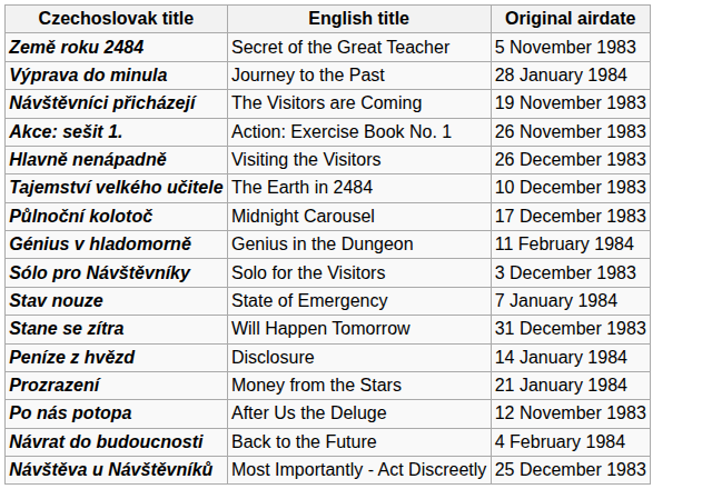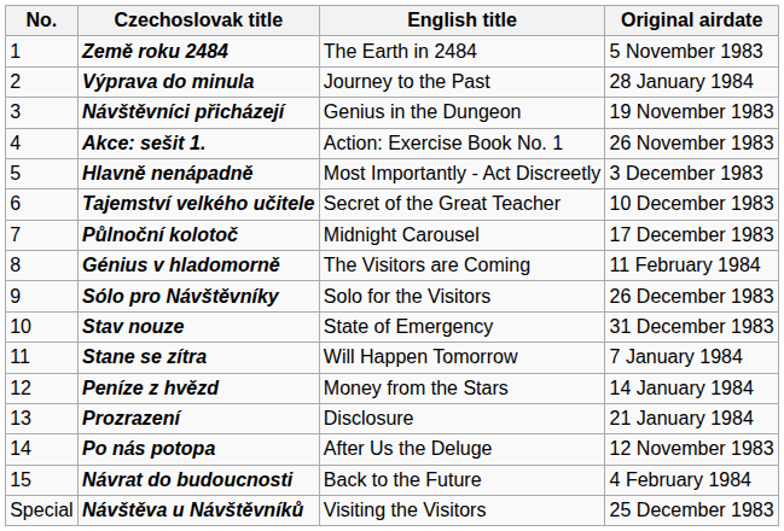+ column: No. | 1 | 2 | 3 | 4 | 5 | 6 | 7 | 8 | 9 | 10 | 11 | 12 | 13 | 14 | 15 | Special
Země roku 2484 | English title: Secret of the Great Teacher -> The Earth in 2484
Návštěvníci přicházejí | English title: The Visitors are Coming -> Genius in the Dungeon
Hlavně nenápadně | English title: Visiting the Visitors -> Most Importantly - Act Discreetly
Hlavně nenápadně | Original airdate: 26 December 1983 -> 3 December 1983
Tajemství velkého učitele | English title: The Earth in 2484 -> Secret of the Great Teacher
Génius v hladomorně | English title: Genius in the Dungeon -> The Visitors are Coming
Sólo pro Návštěvníky | Original airdate: 3 December 1983 -> 26 December 1983
Stav nouze | Original airdate: 7 January 1984 -> 31 December 1983
Stane se zítra | Original airdate: 31 December 1983 -> 7 January 1984
Peníze z hvězd | English title: Disclosure -> Money from the Stars
Prozrazení | English title: Money from the Stars -> Disclosure
Návštěva u Návštěvníků | English title: Most Importantly - Act Discreetly -> Visiting the Visitors
